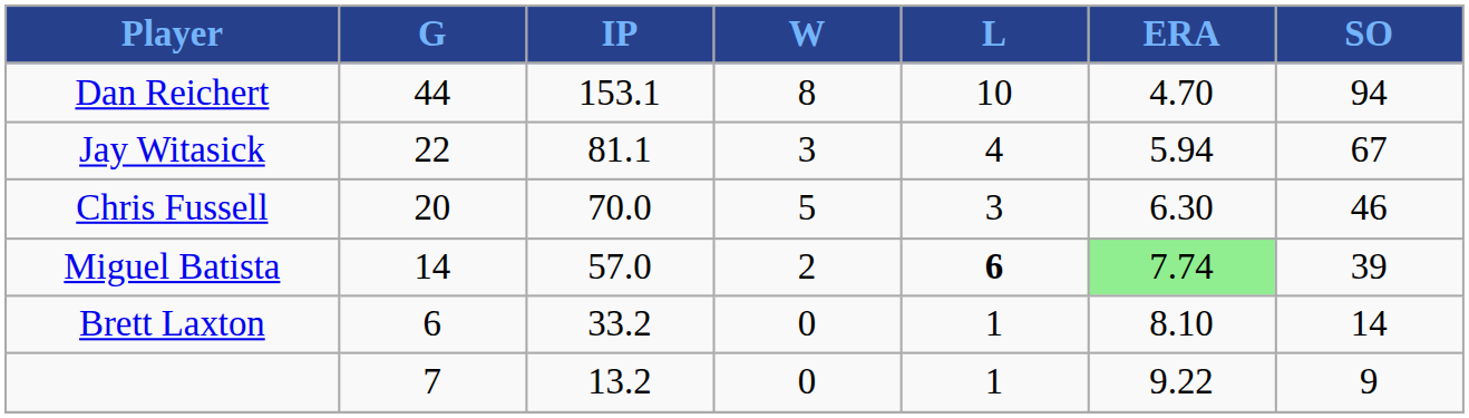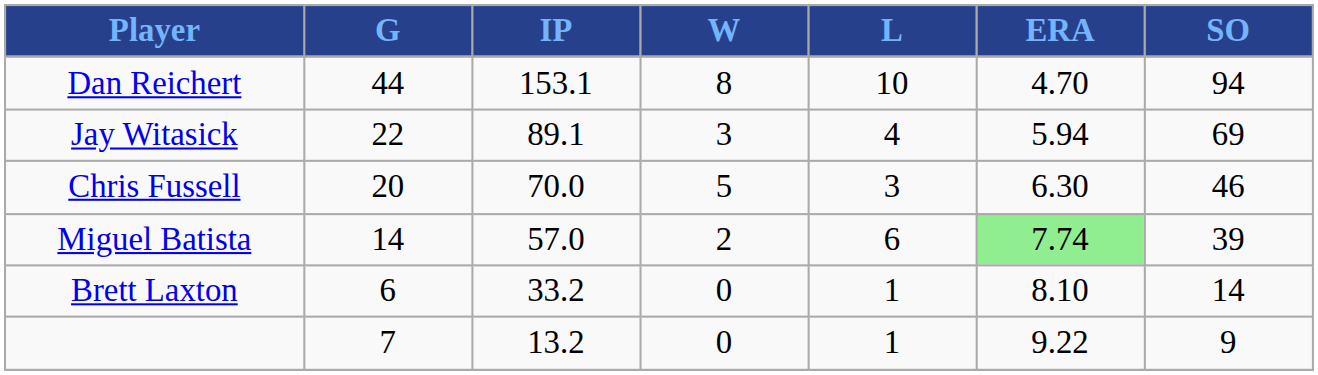Jay Witasick | IP: 81.1 -> 89.1
Jay Witasick | SO: 67 -> 69
Miguel Batista | L: bold -> normal
